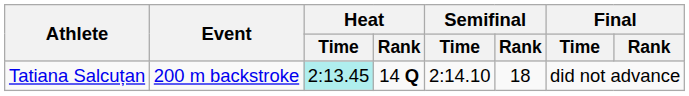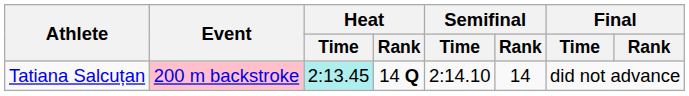Tatiana Salcuțan | Event: no background -> pink background
Tatiana Salcuțan | Semifinal / Rank: 18 -> 14
